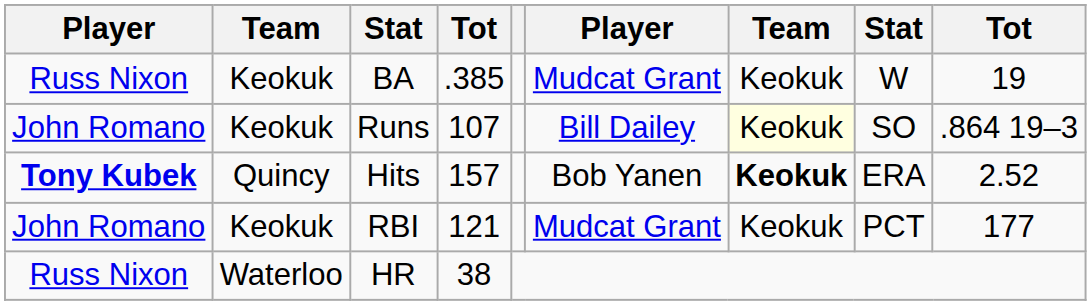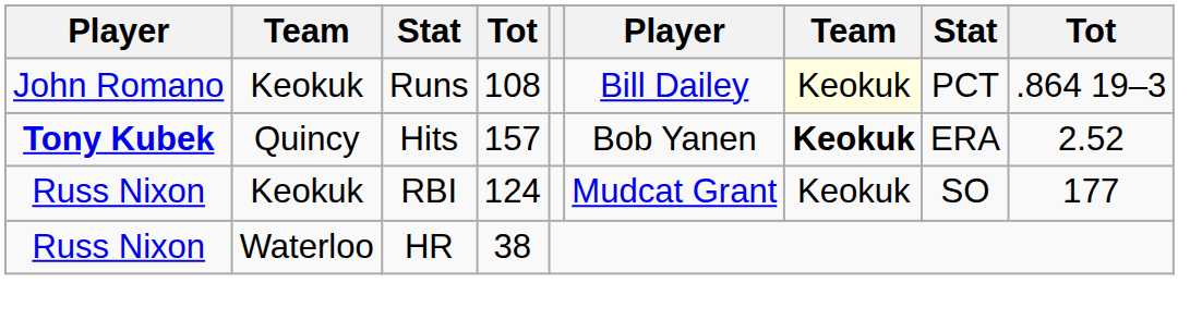- row: Russ Nixon | Keokuk | BA | .385 | Mudcat Grant | Keokuk | W | 19
Runs | column 4: 107 -> 108
Runs | column 8: SO -> PCT
RBI | column 1: John Romano -> Russ Nixon
RBI | column 4: 121 -> 124
RBI | column 8: PCT -> SO
